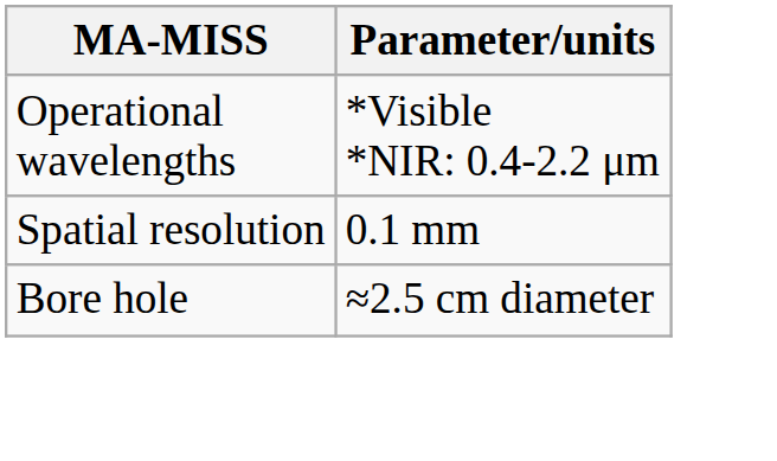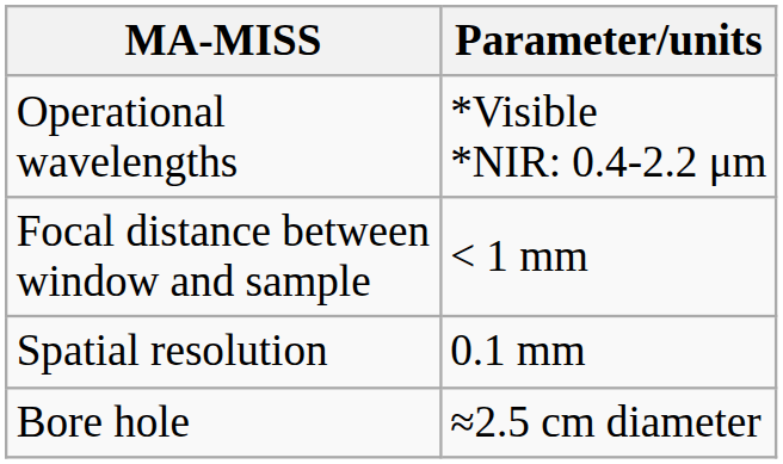+ row: Focal distance between window and sample | < 1 mm
